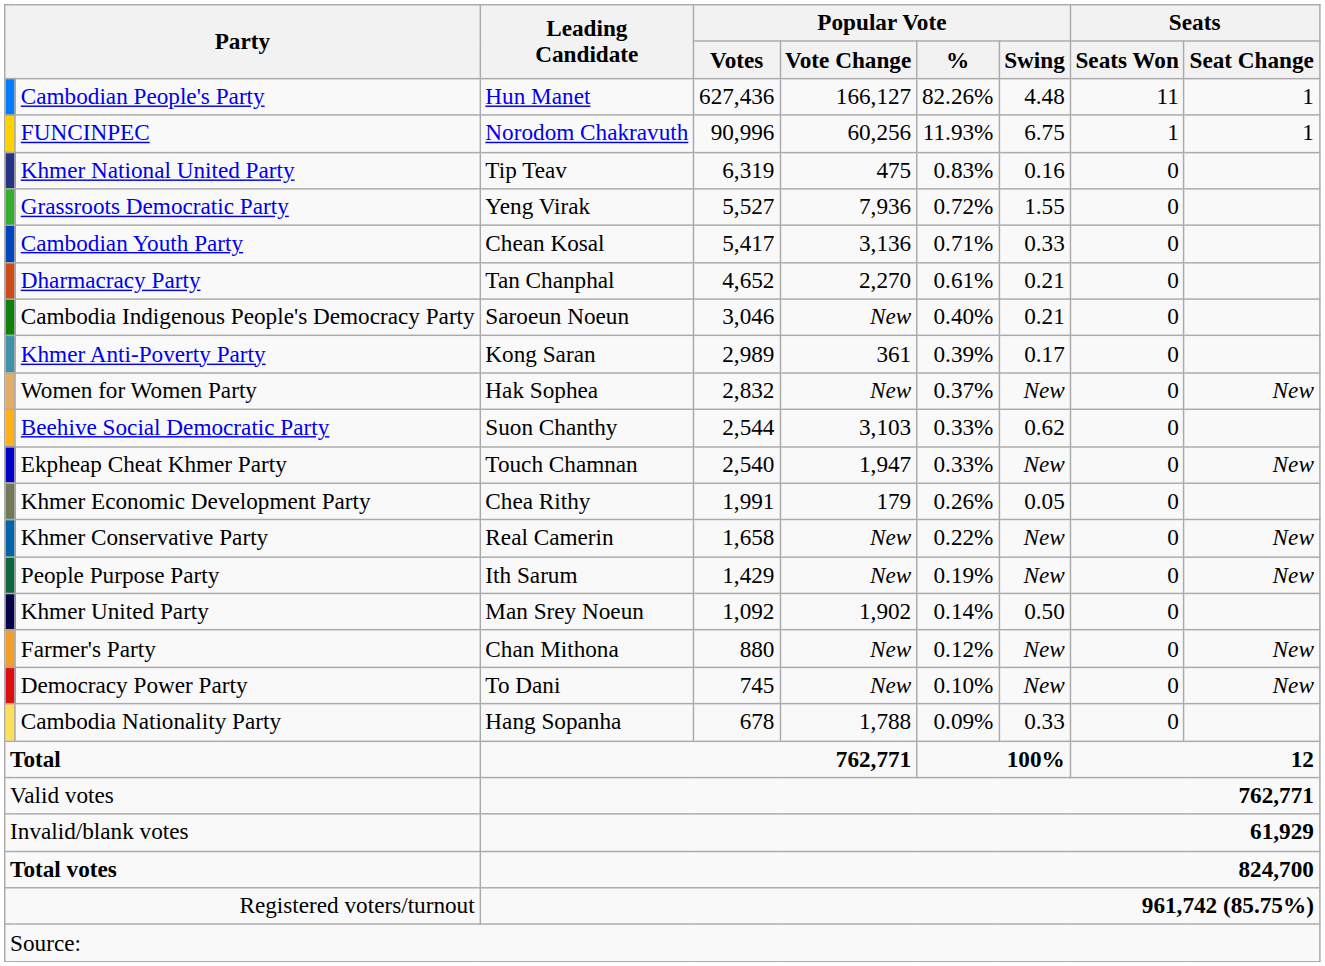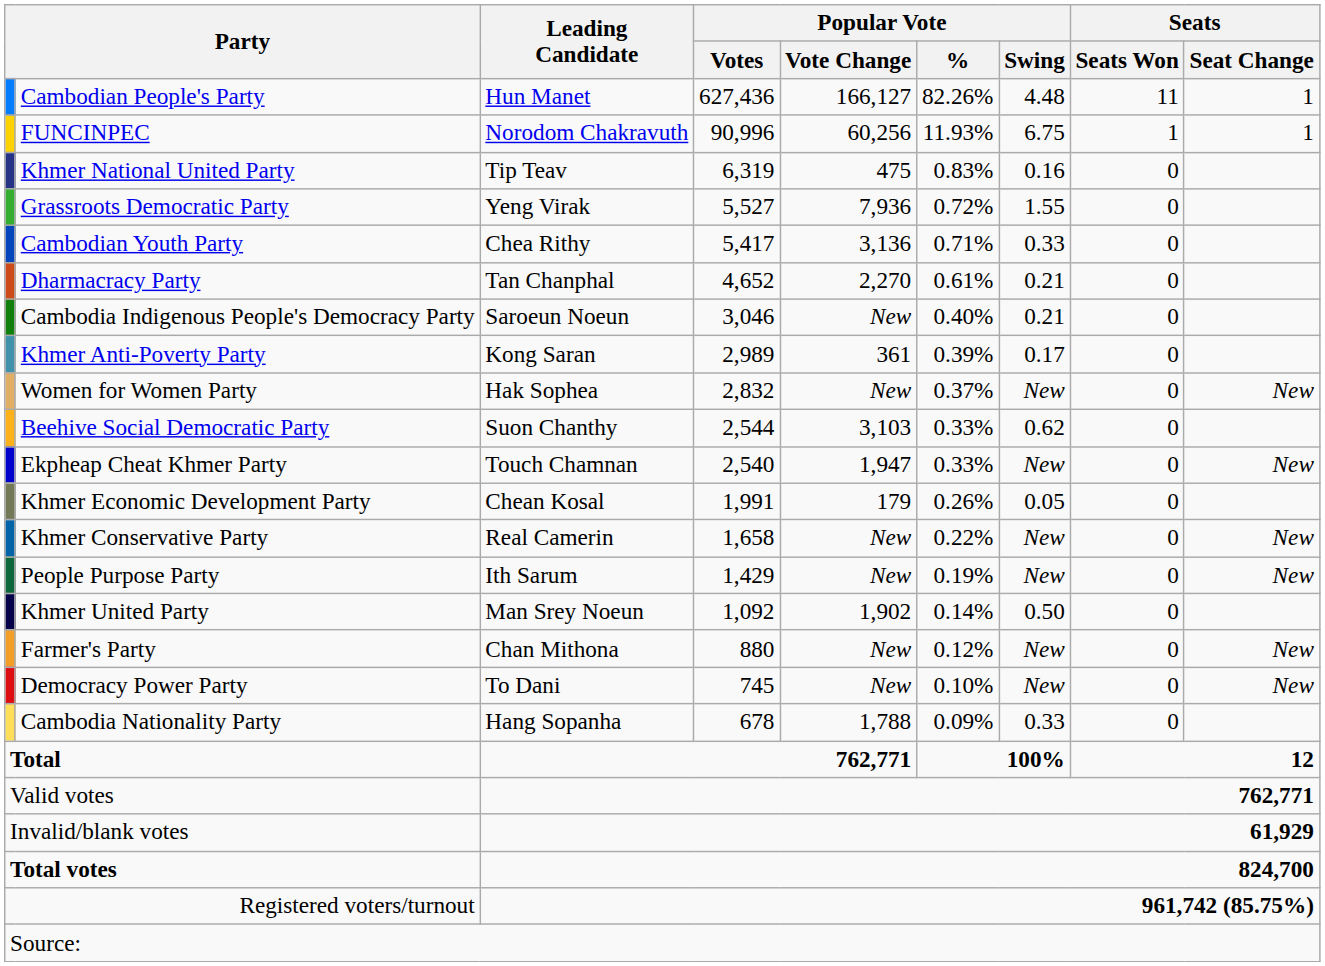Cambodian Youth Party | Leading Candidate: Chean Kosal -> Chea Rithy
Khmer Economic Development Party | Leading Candidate: Chea Rithy -> Chean Kosal
